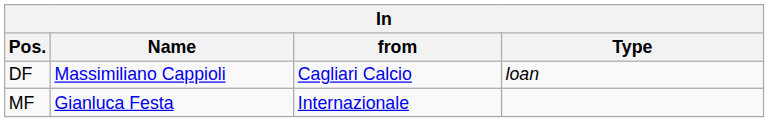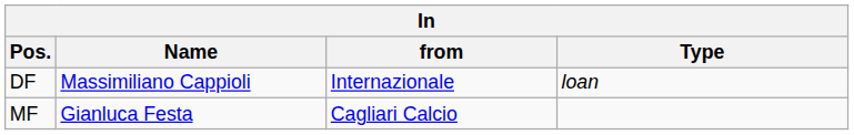DF | from: Cagliari Calcio -> Internazionale
MF | from: Internazionale -> Cagliari Calcio
